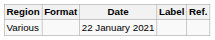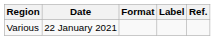columns swapped: Date <-> Format
